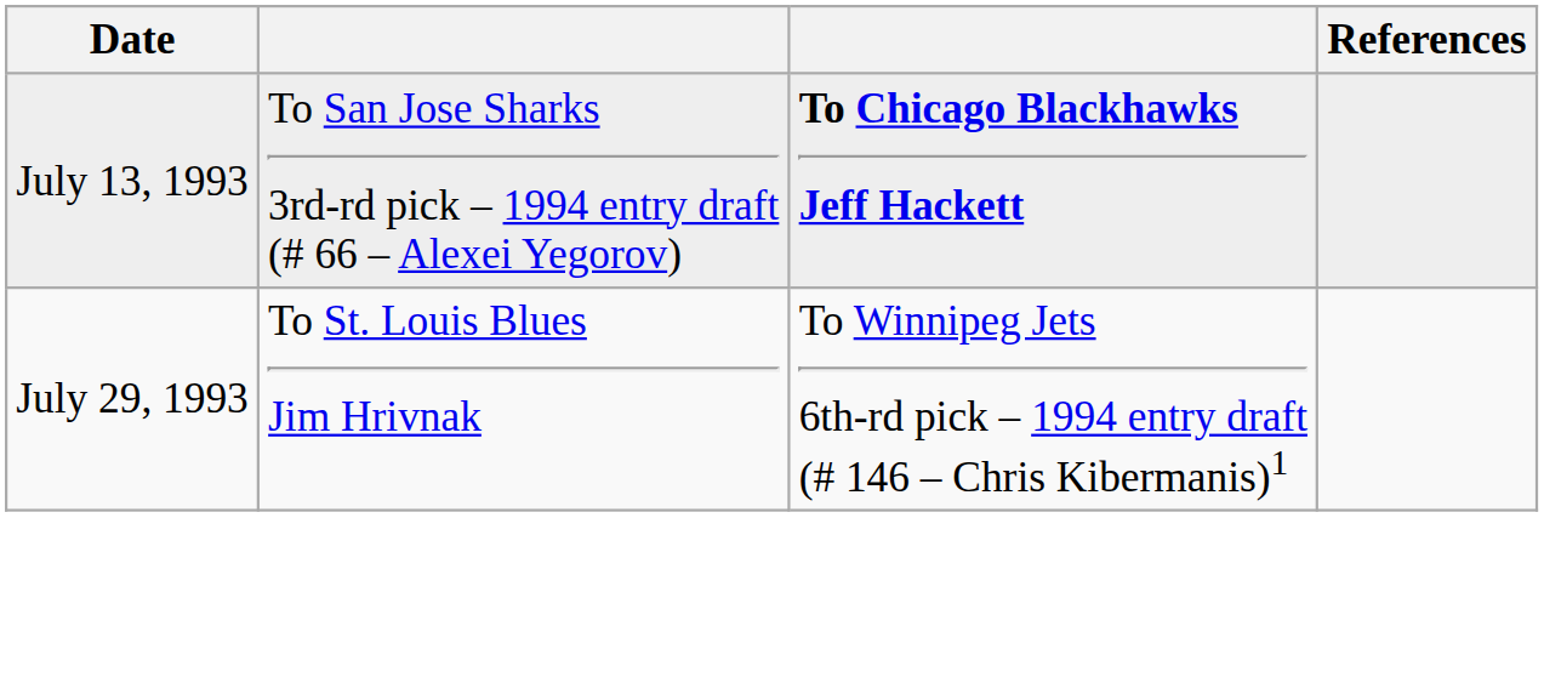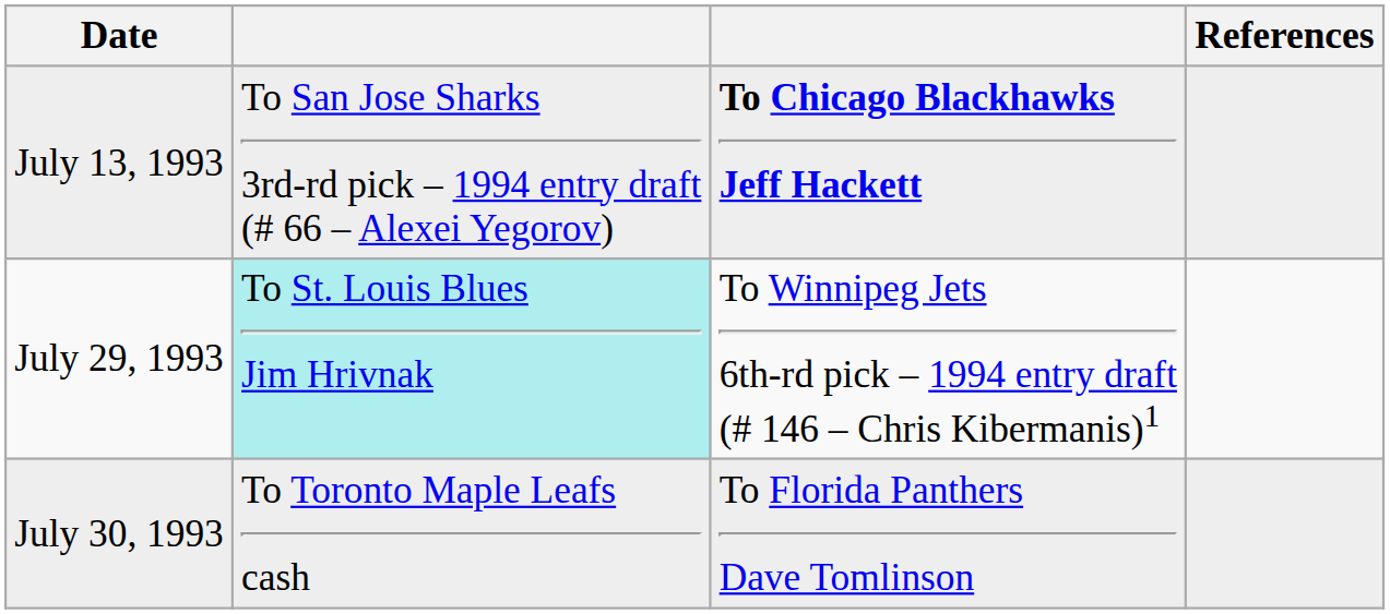July 29, 1993 | column 2: no background -> paleturquoise background
+ row: July 30, 1993 | To Toronto Maple Leafs cash | To Florida Panthers Dave Tomlinson
